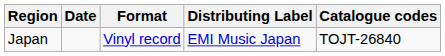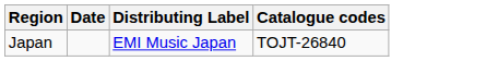- column: Format | Vinyl record
